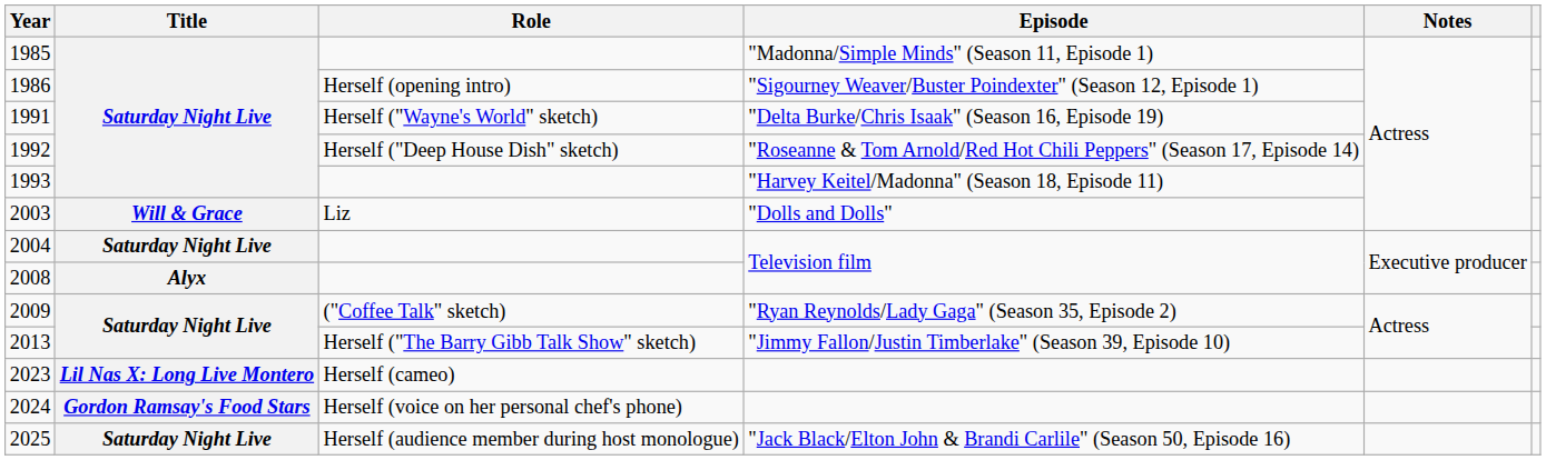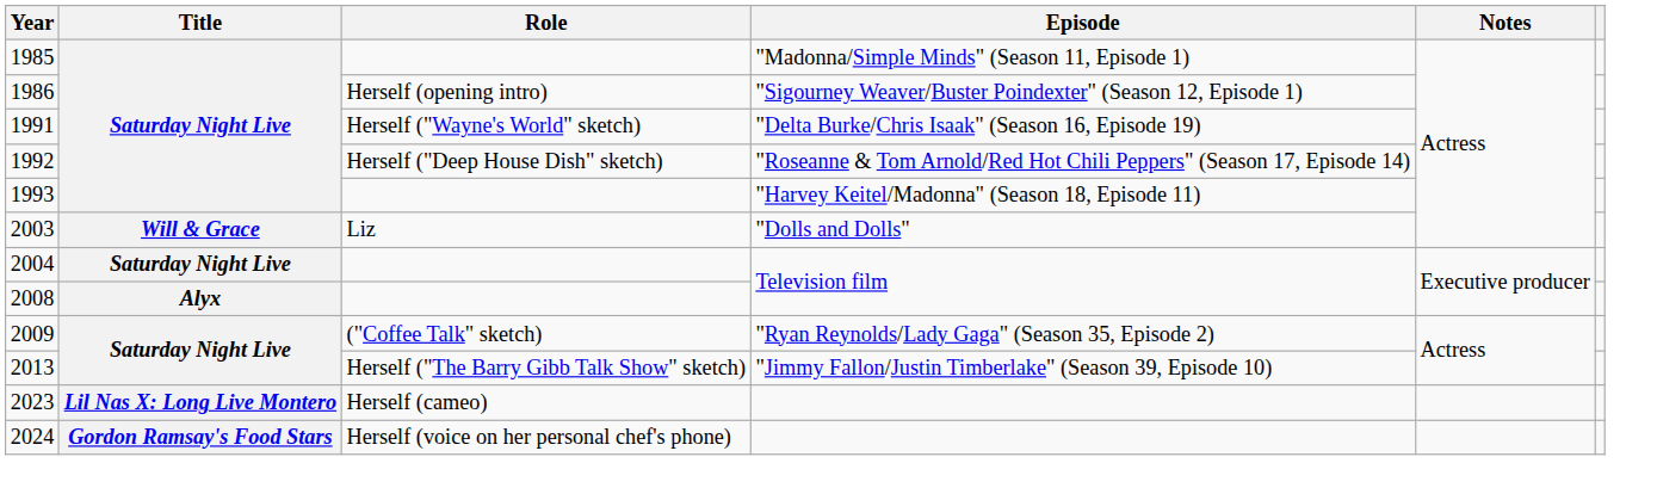- row: 2025 | Saturday Night Live | Herself (audience member during host monologue) | "Jack Black/Elton John & Brandi Carlile" (Season 50, Episode 16)
